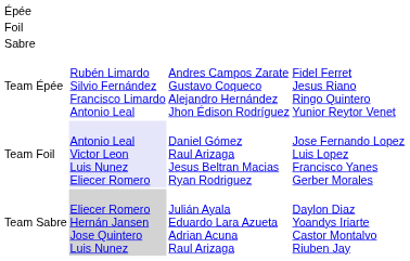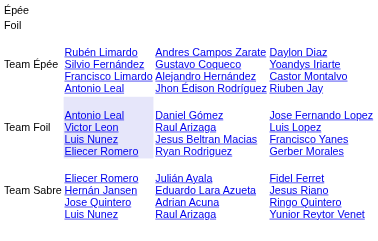- row: Sabre
Team Épée | column 4: Fidel Ferret Jesus Riano Ringo Quintero Yunior Reytor Venet -> Daylon Diaz Yoandys Iriarte Castor Montalvo Riuben Jay
Team Sabre | column 2: lightgrey background -> no background
Team Sabre | column 4: Daylon Diaz Yoandys Iriarte Castor Montalvo Riuben Jay -> Fidel Ferret Jesus Riano Ringo Quintero Yunior Reytor Venet
